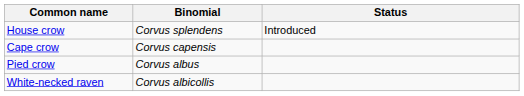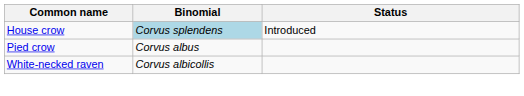House crow | Binomial: no background -> lightblue background
- row: Cape crow | Corvus capensis
